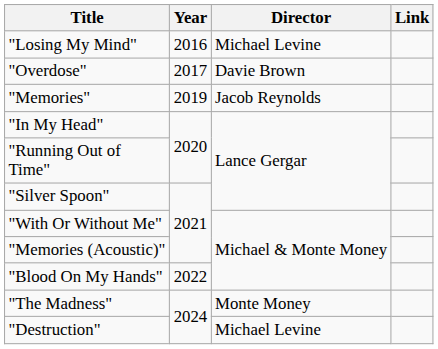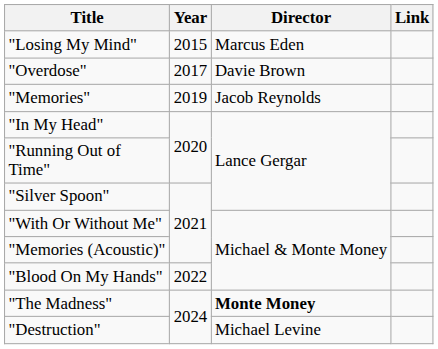"Losing My Mind" | Year: 2016 -> 2015
"Losing My Mind" | Director: Michael Levine -> Marcus Eden
"The Madness" | Director: normal -> bold
